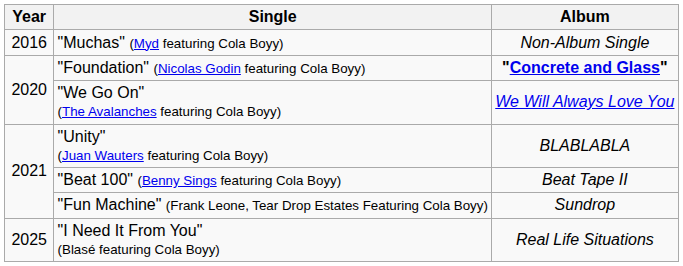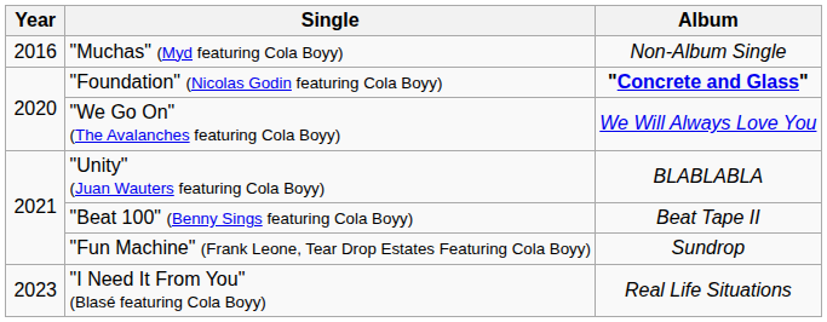"I Need It From You" (Blasé featuring Cola Boyy) | Year: 2025 -> 2023
